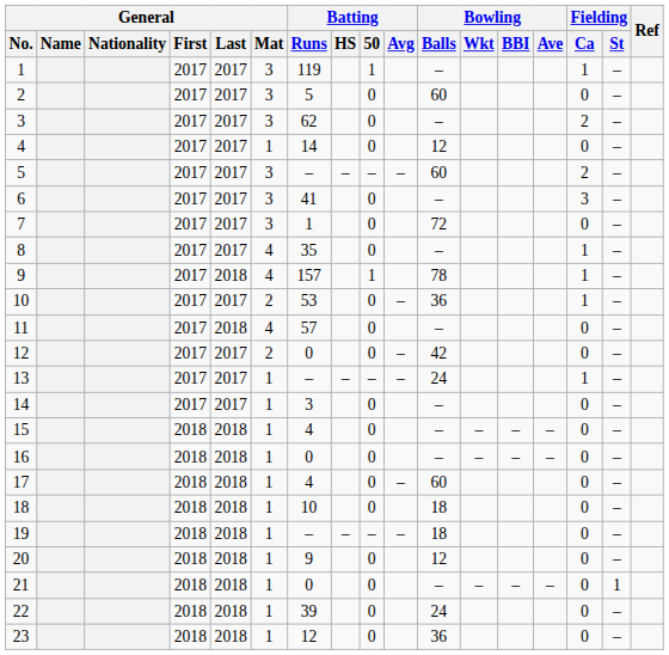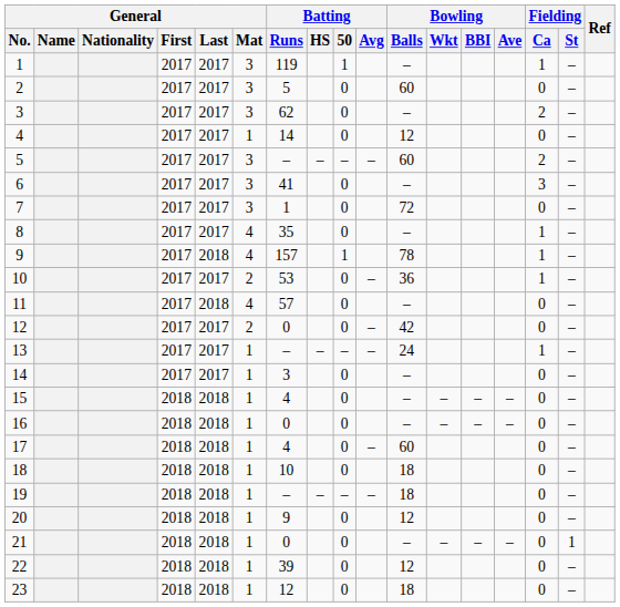22 | Bowling / Balls: 24 -> 12
23 | Bowling / Balls: 36 -> 18
